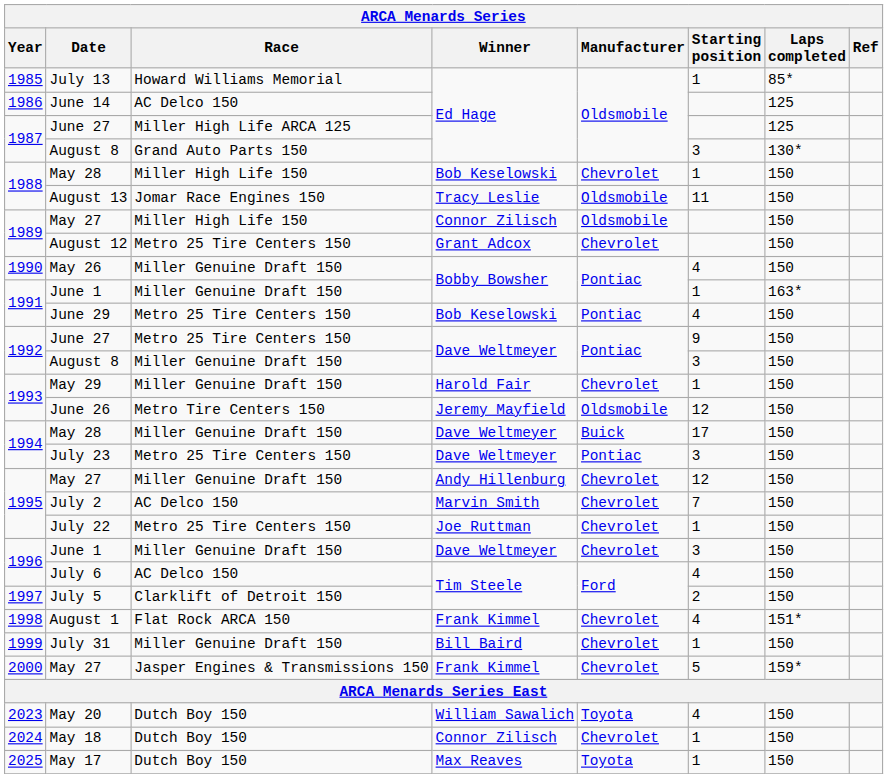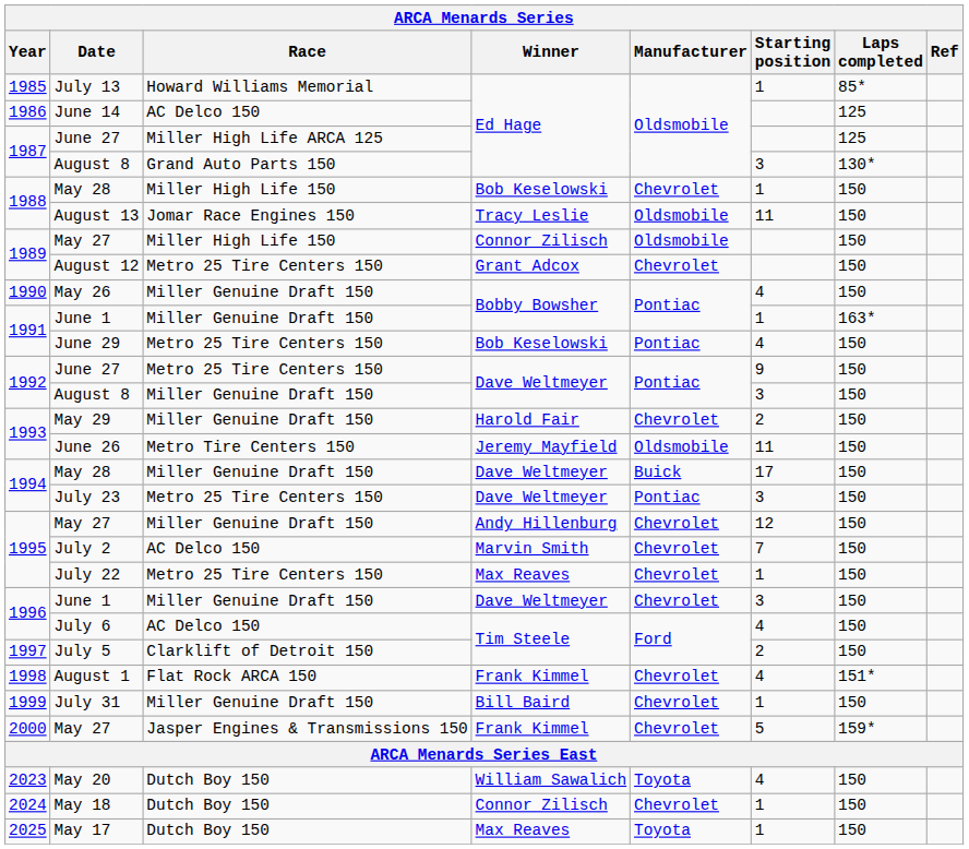May 29 | Starting position: 1 -> 2
June 26 | Starting position: 12 -> 11
July 22 | Winner: Joe Ruttman -> Max Reaves
